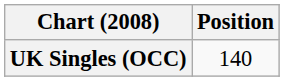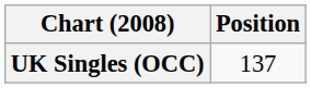UK Singles (OCC) | Position: 140 -> 137
